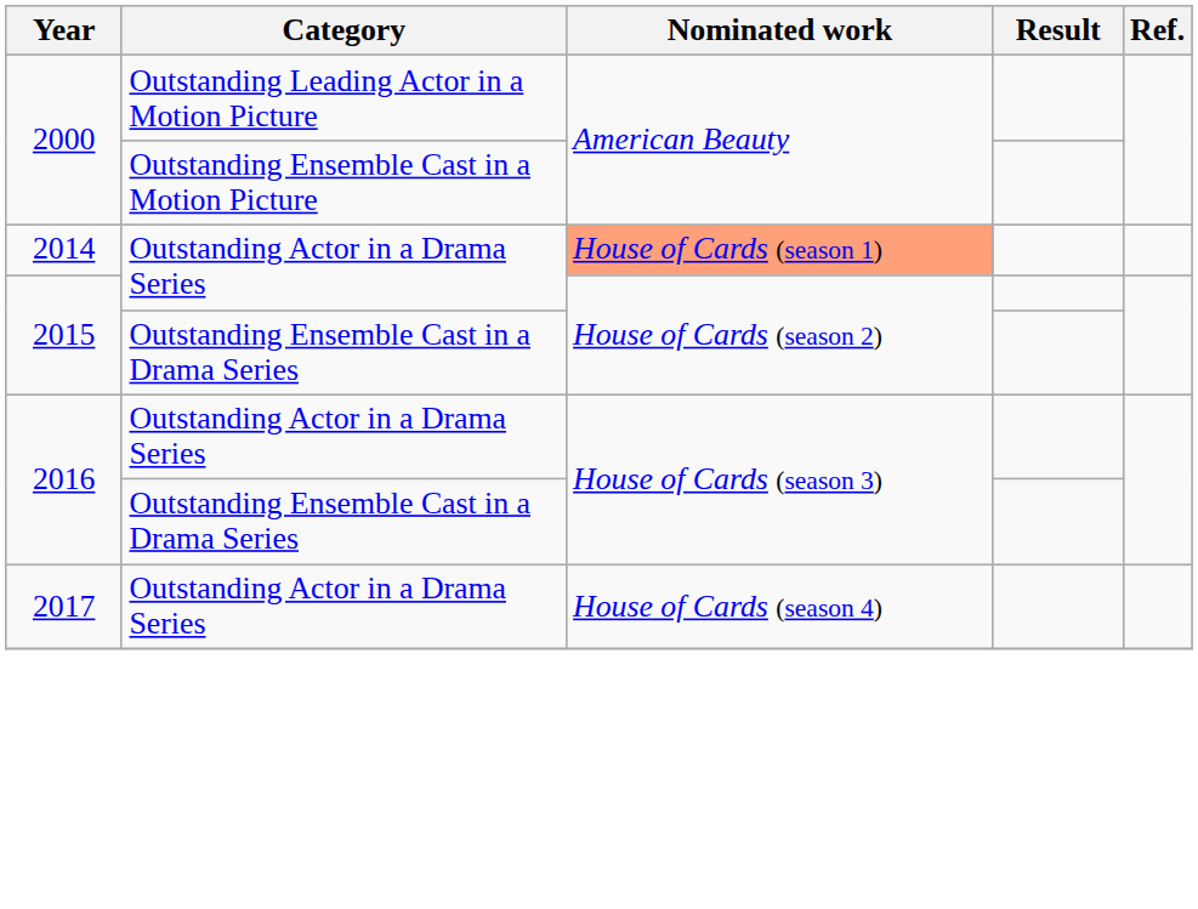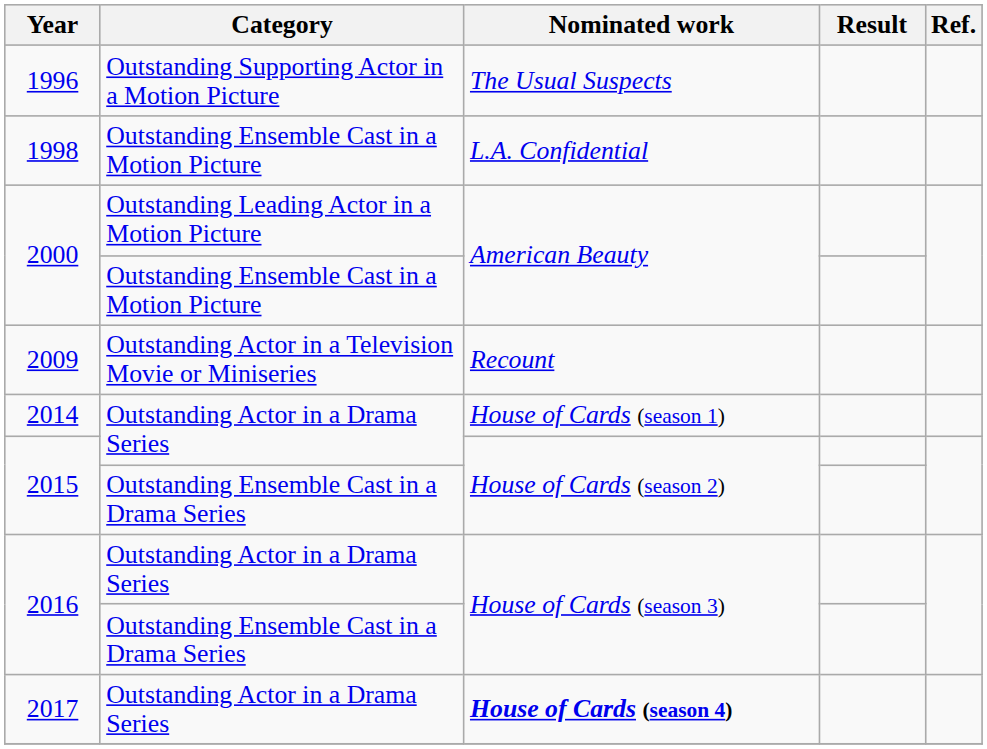+ row: 1996 | Outstanding Supporting Actor in a Motion Picture | The Usual Suspects
+ row: 1998 | Outstanding Ensemble Cast in a Motion Picture | L.A. Confidential
+ row: 2009 | Outstanding Actor in a Television Movie or Miniseries | Recount
2014 | Nominated work: lightsalmon background -> no background
2017 | Nominated work: normal -> bold
